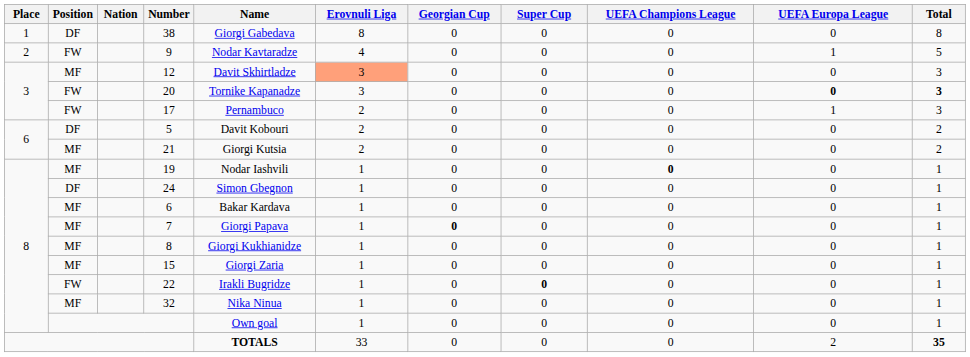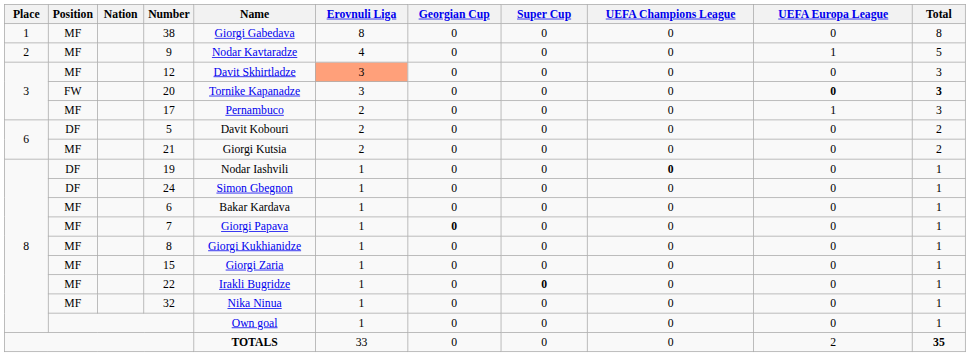38 | Position: DF -> MF
9 | Position: FW -> MF
17 | Position: FW -> MF
19 | Position: MF -> DF
22 | Position: FW -> MF
